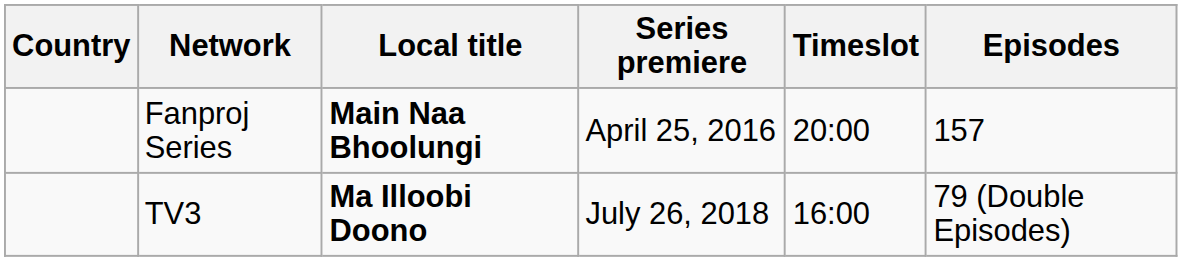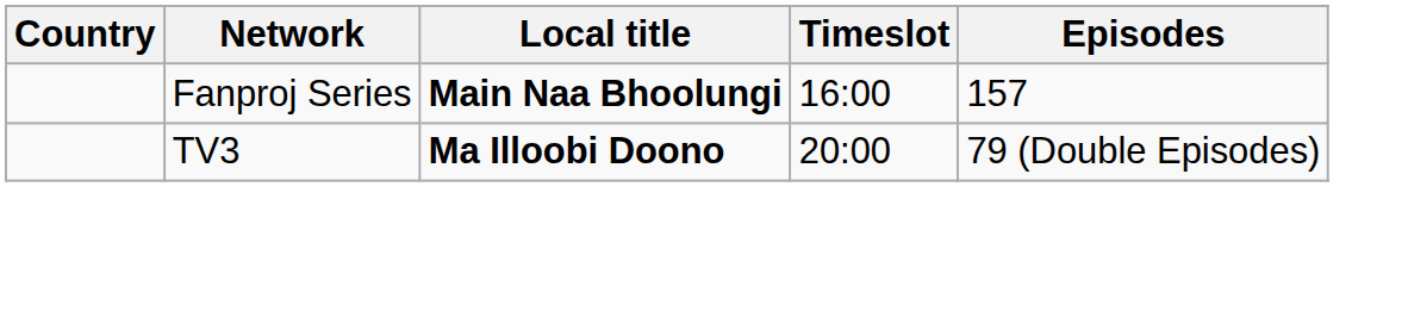- column: Series premiere | April 25, 2016 | July 26, 2018
Fanproj Series | Timeslot: 20:00 -> 16:00
TV3 | Timeslot: 16:00 -> 20:00
